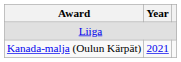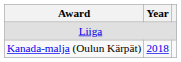Kanada-malja (Oulun Kärpät) | Year: 2021 -> 2018
